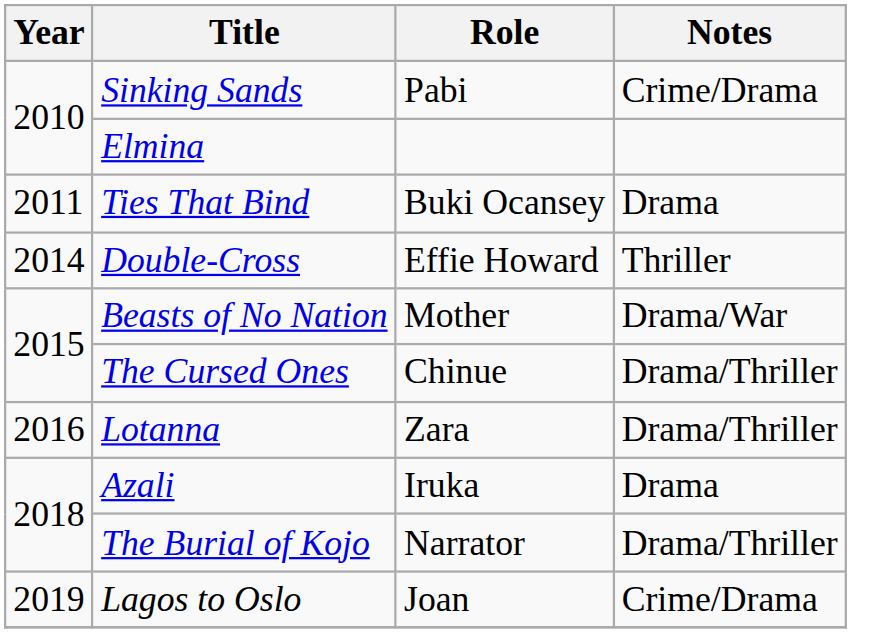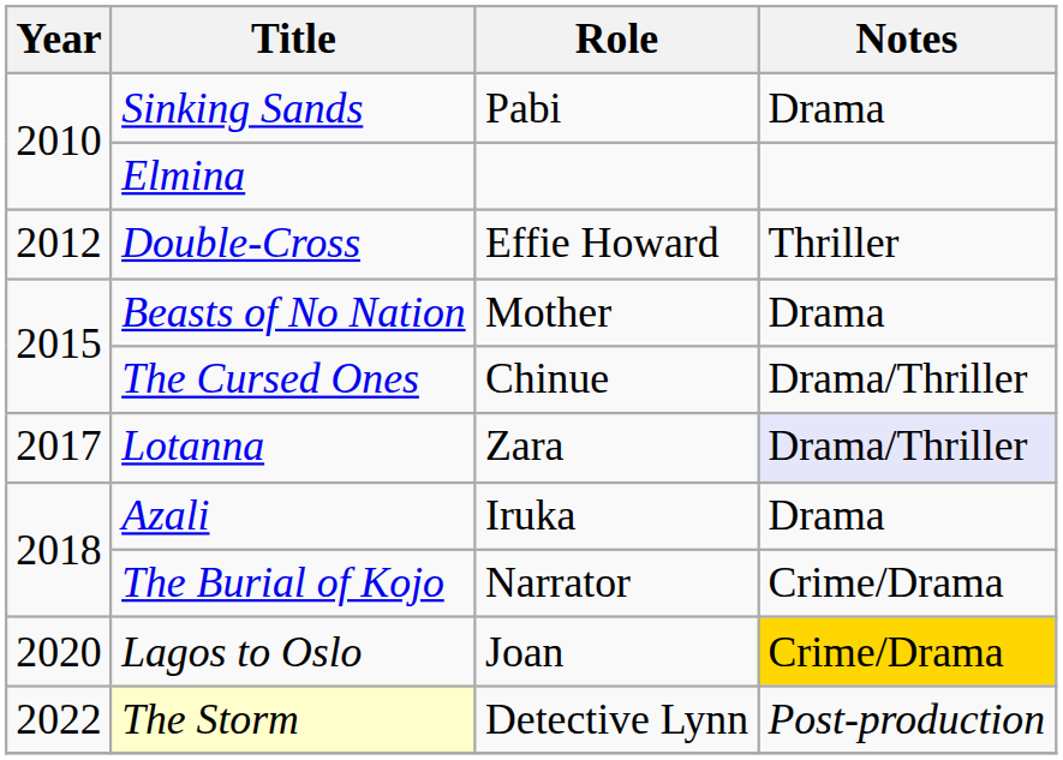Sinking Sands | Notes: Crime/Drama -> Drama
- row: 2011 | Ties That Bind | Buki Ocansey | Drama
Double-Cross | Year: 2014 -> 2012
Beasts of No Nation | Notes: Drama/War -> Drama
Lotanna | Year: 2016 -> 2017
Lotanna | Notes: no background -> lavender background
The Burial of Kojo | Notes: Drama/Thriller -> Crime/Drama
Lagos to Oslo | Year: 2019 -> 2020
Lagos to Oslo | Notes: no background -> gold background
+ row: 2022 | The Storm | Detective Lynn | Post-production
